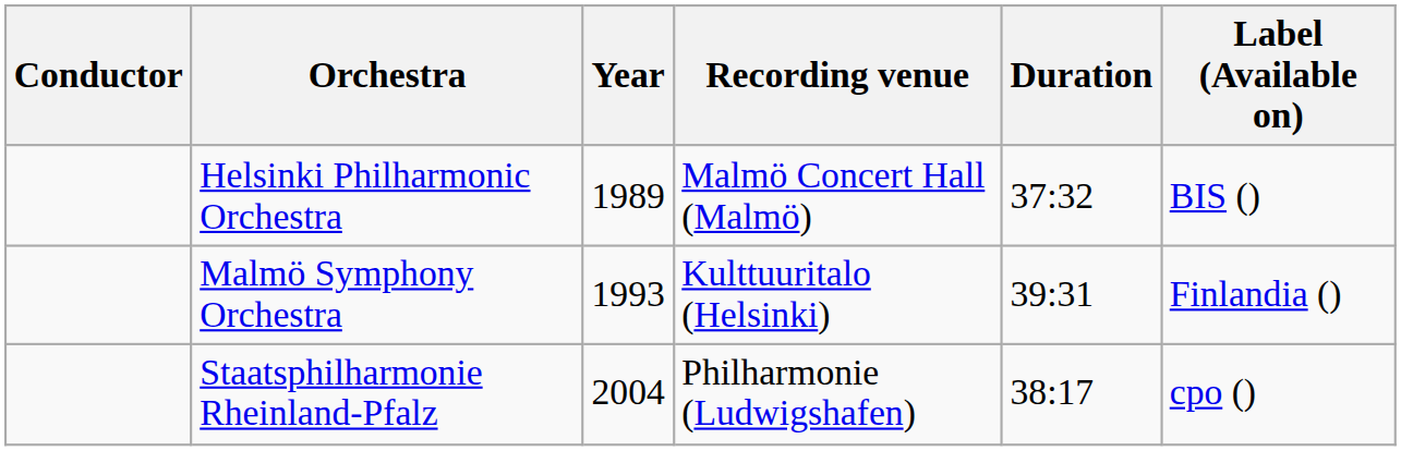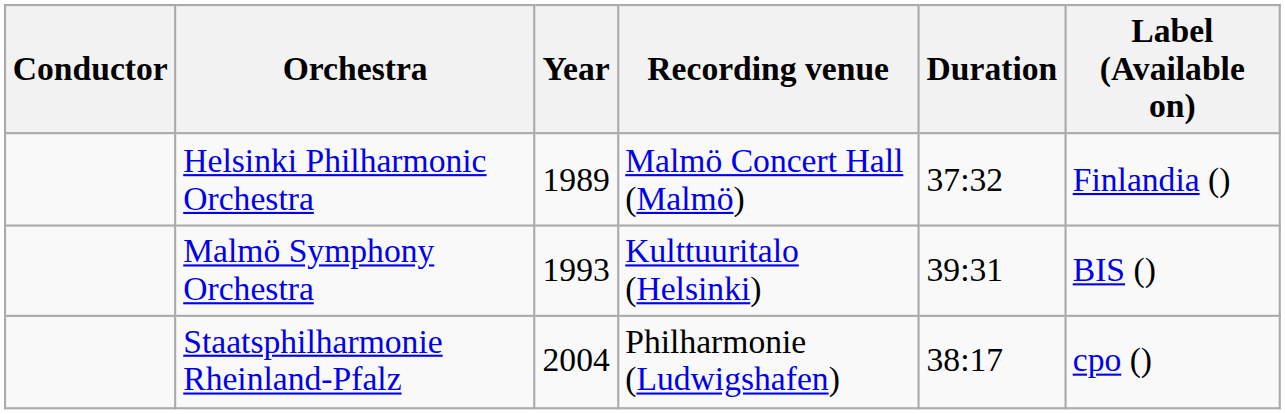Helsinki Philharmonic Orchestra | Label (Available on): BIS () -> Finlandia ()
Malmö Symphony Orchestra | Label (Available on): Finlandia () -> BIS ()
